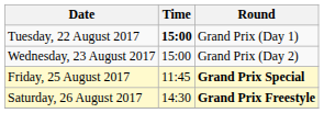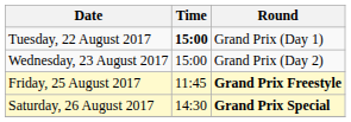Friday, 25 August 2017 | Round: Grand Prix Special -> Grand Prix Freestyle
Saturday, 26 August 2017 | Round: Grand Prix Freestyle -> Grand Prix Special
